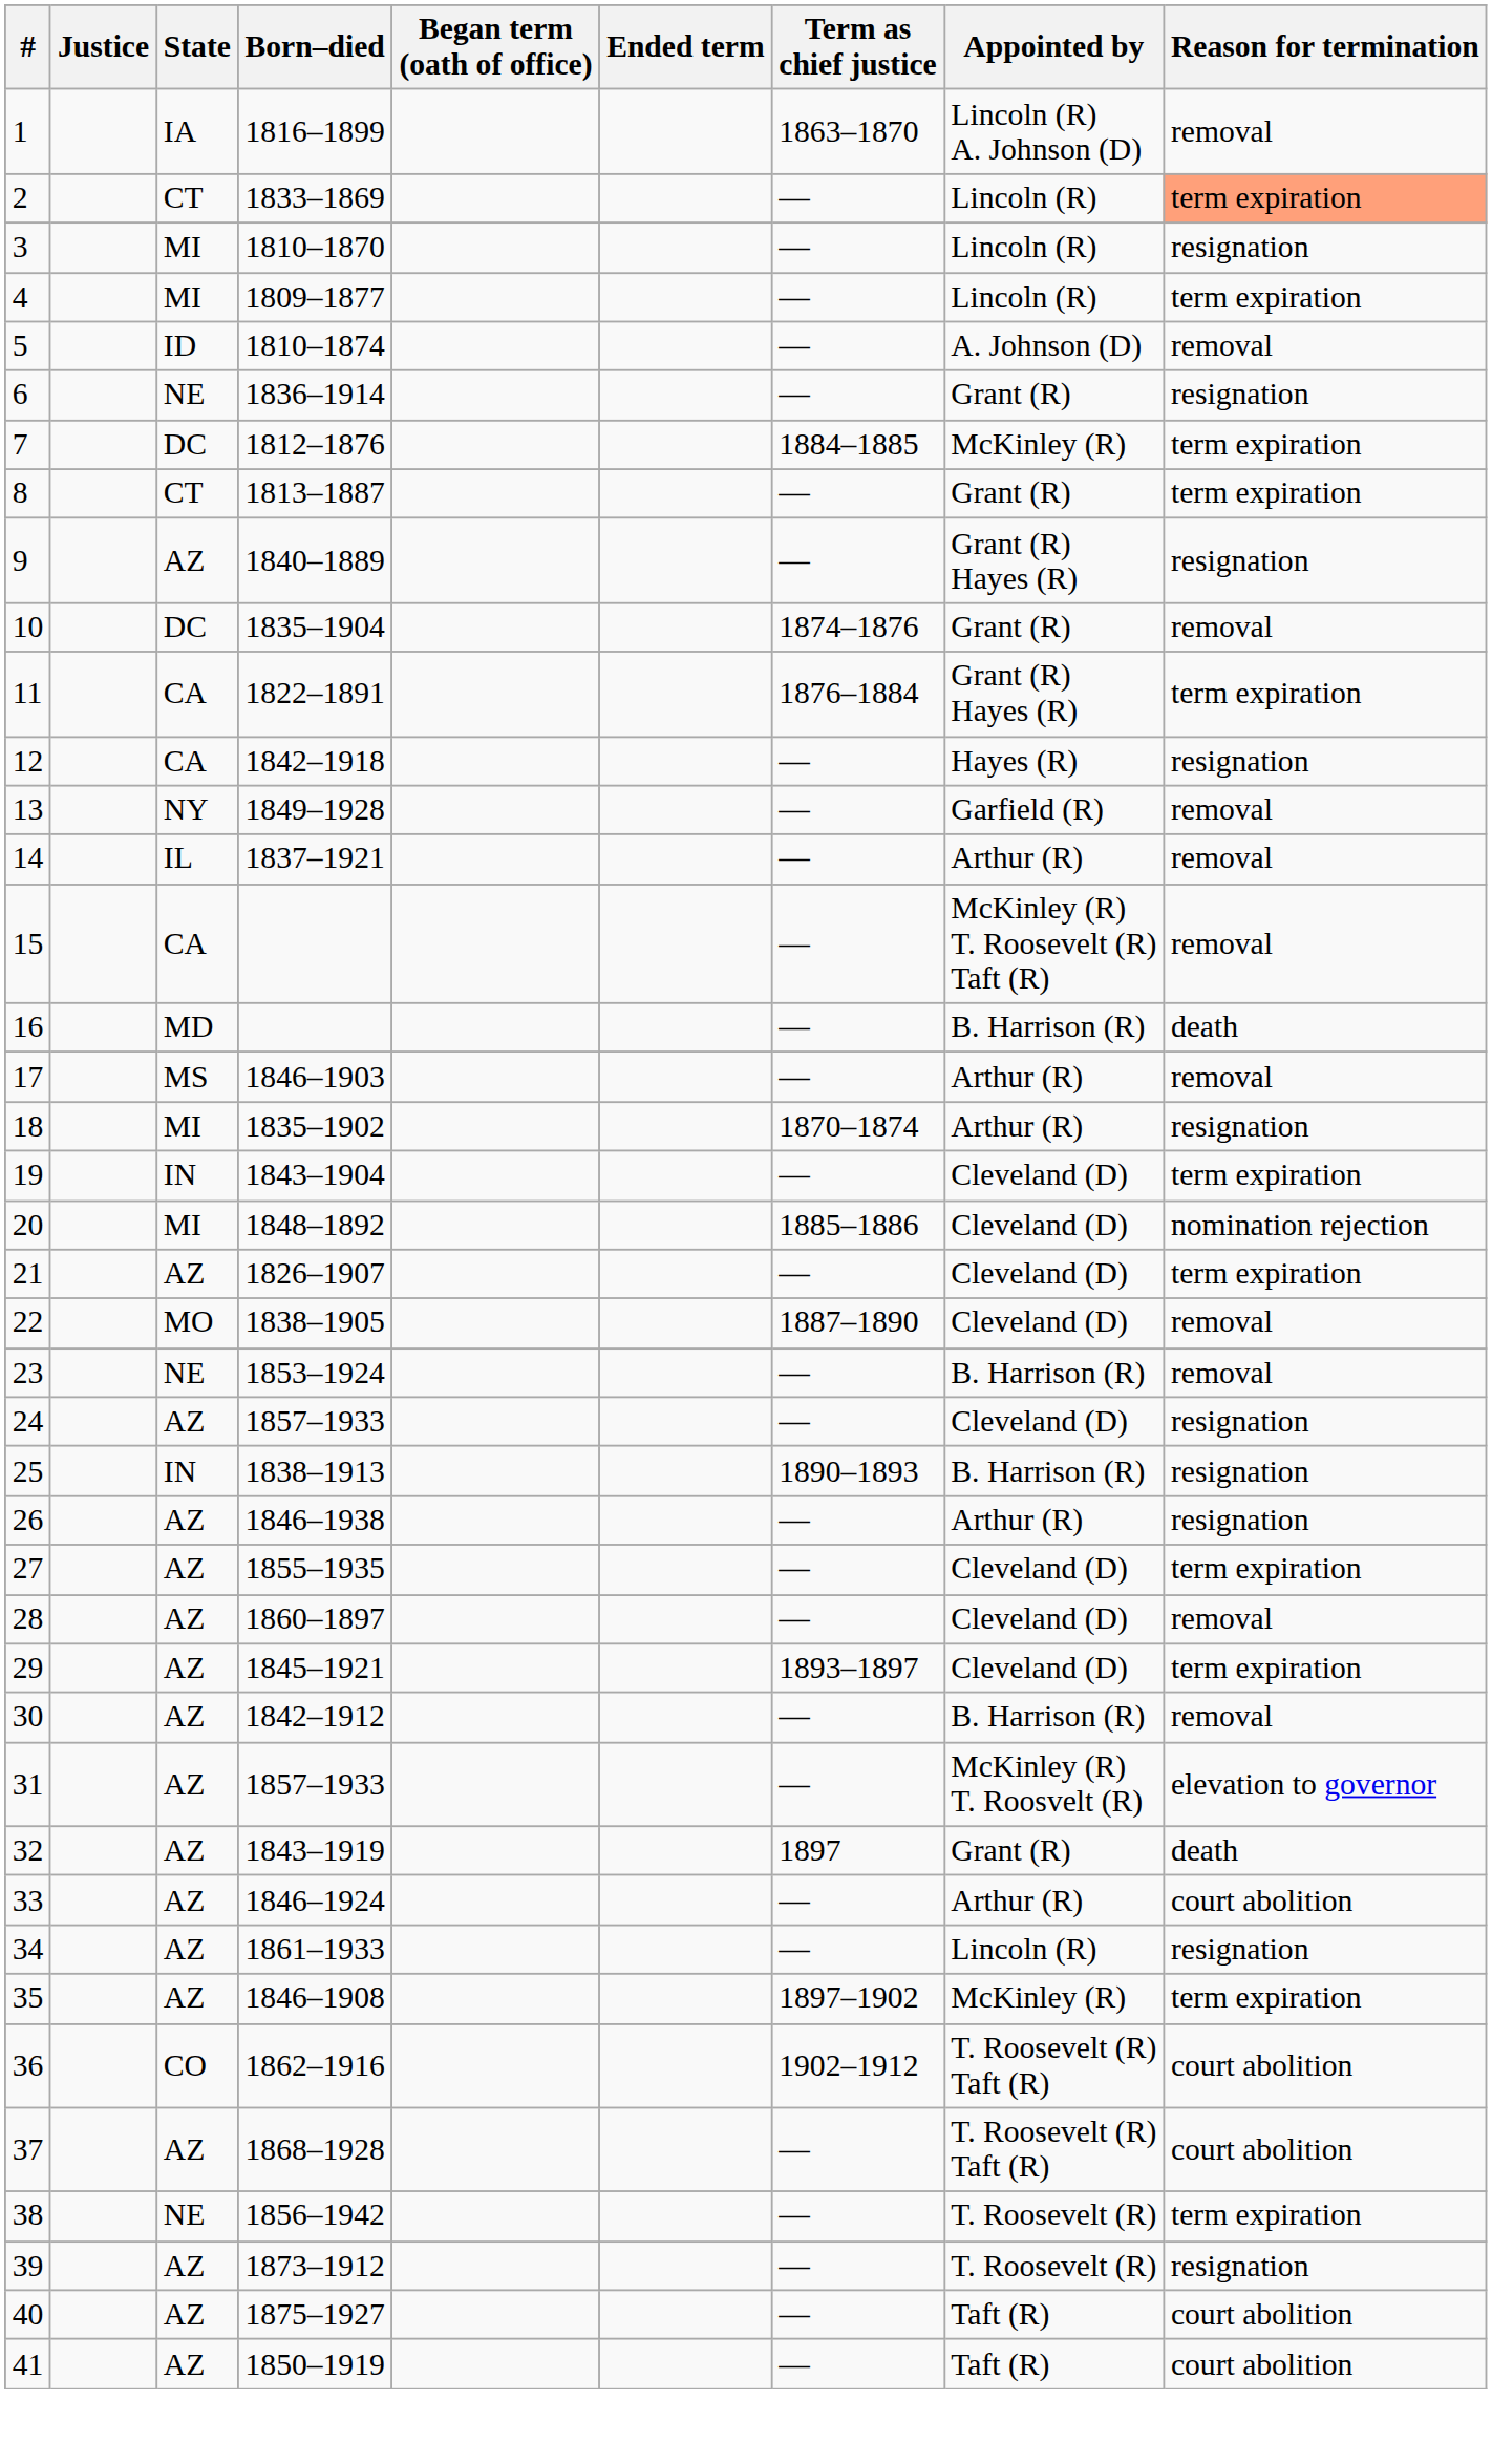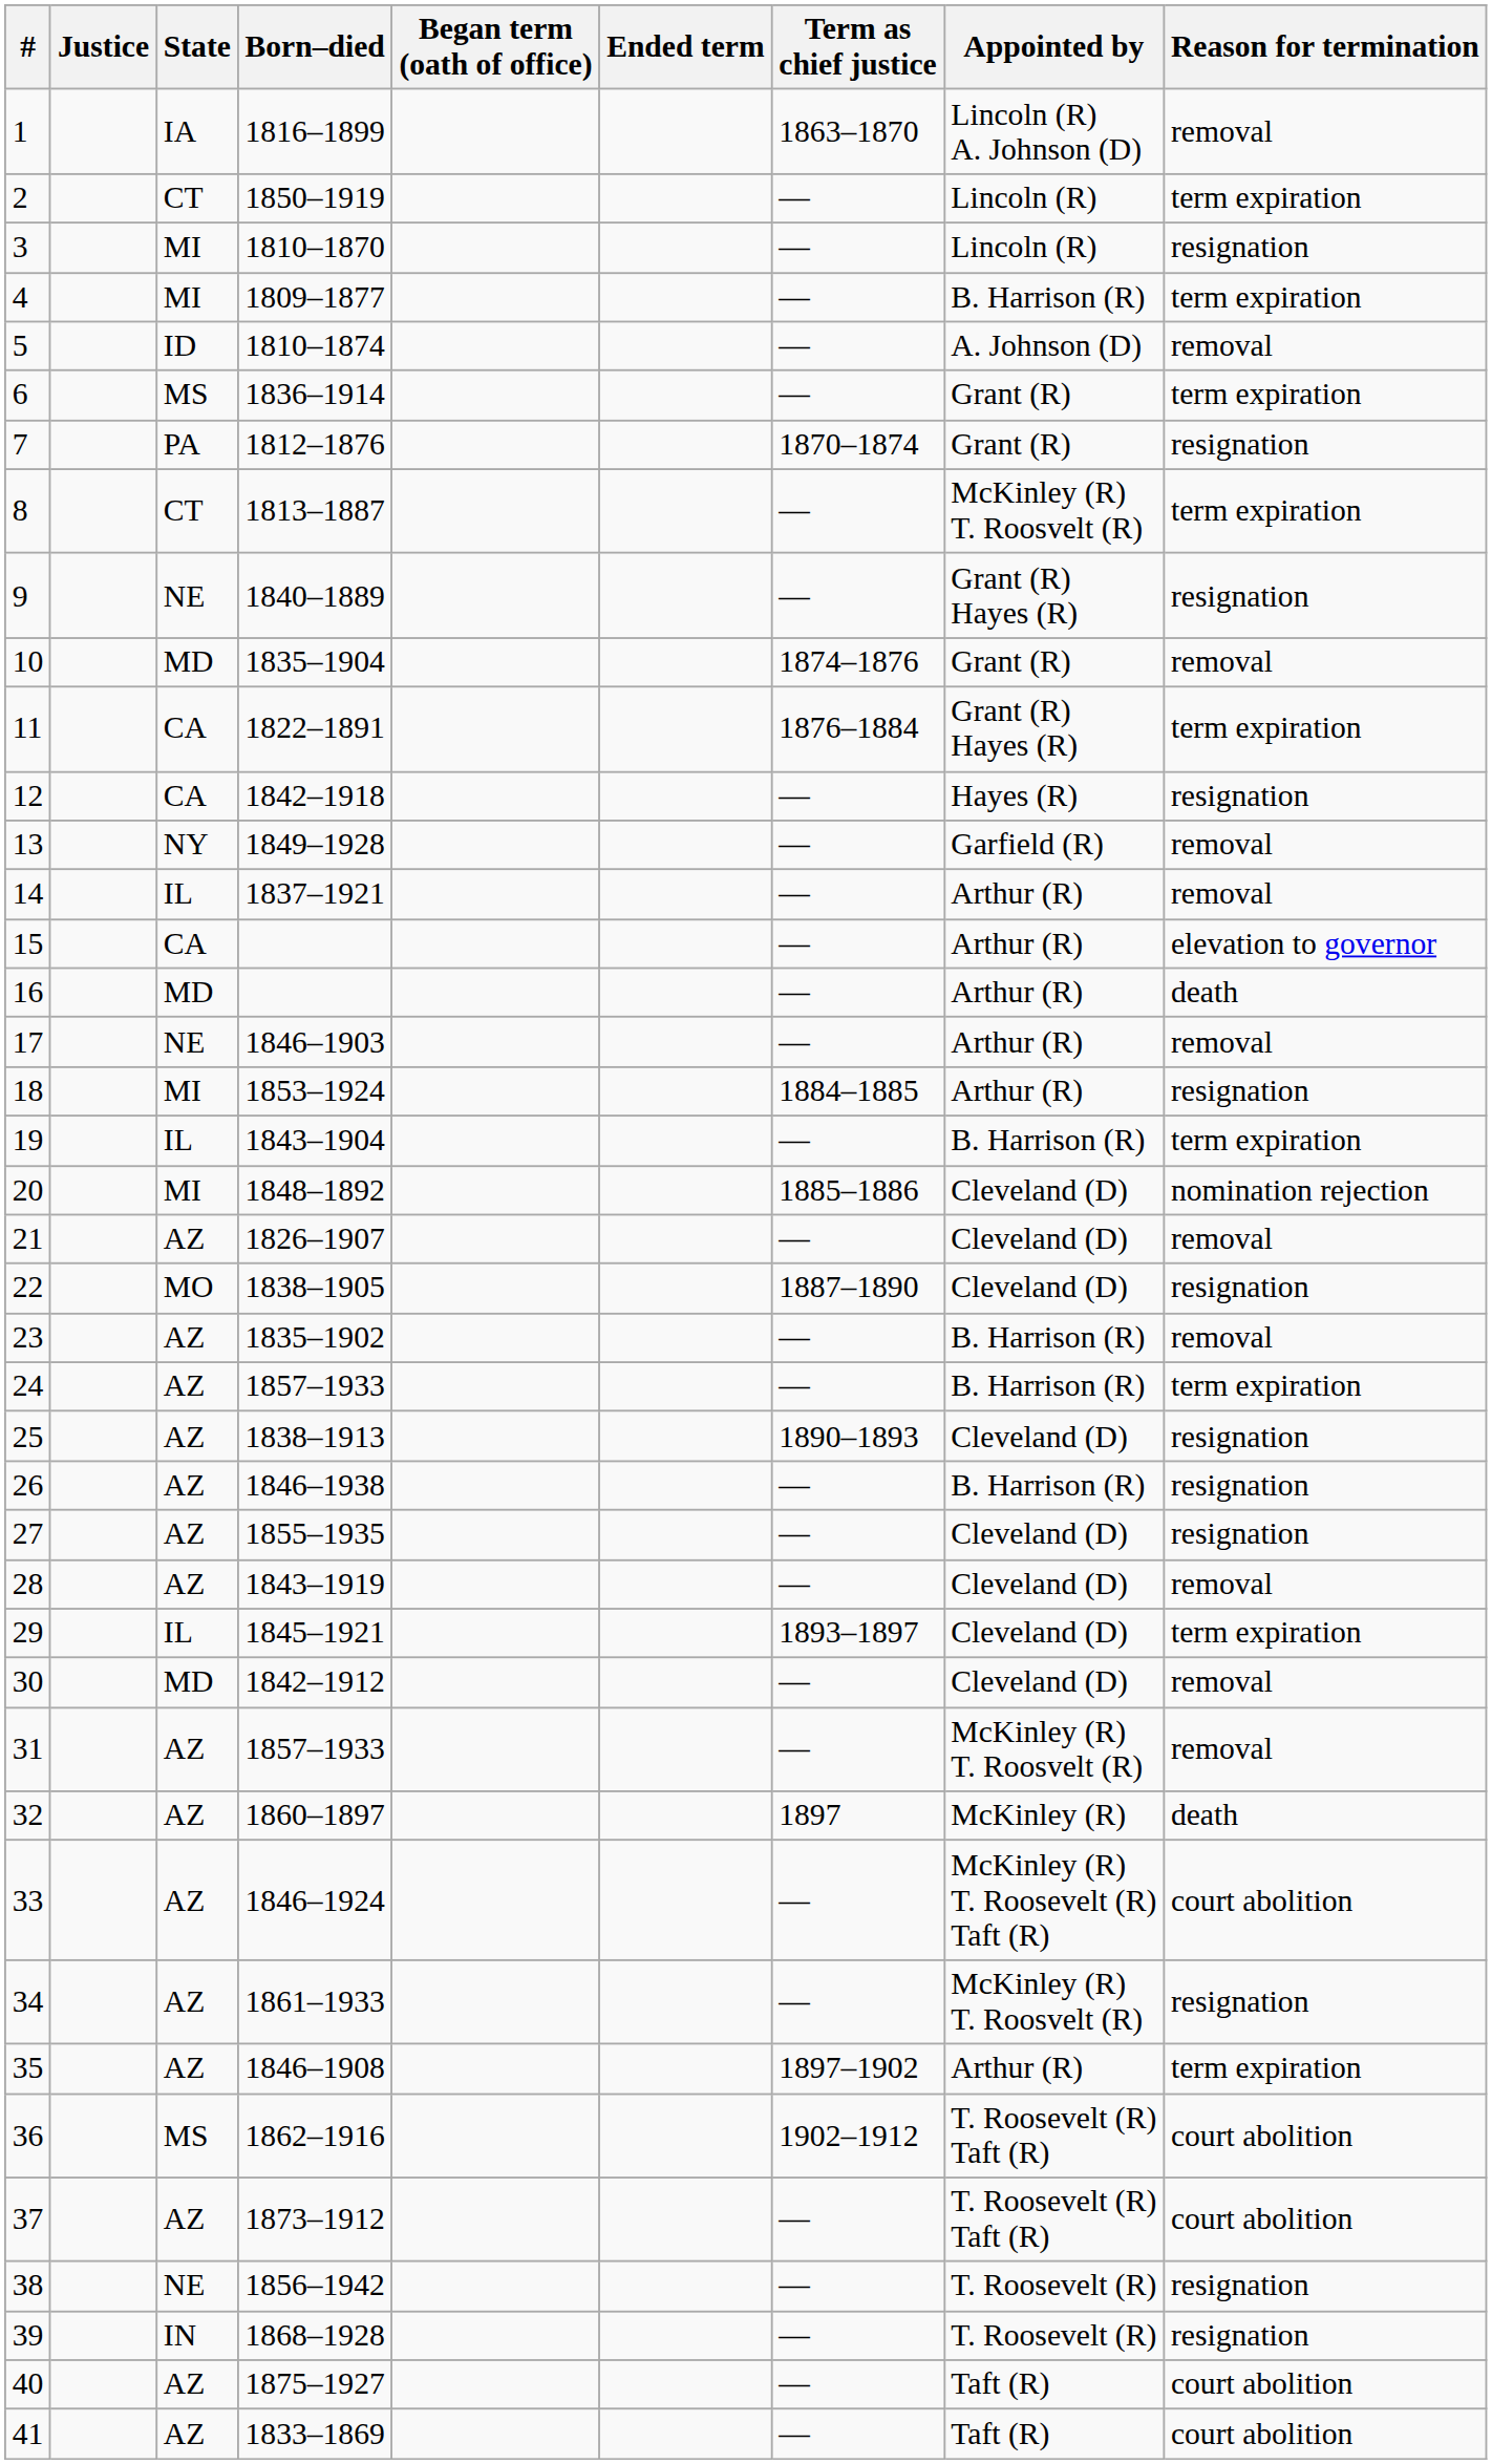2 | Born–died: 1833–1869 -> 1850–1919
2 | Reason for termination: lightsalmon background -> no background
4 | Appointed by: Lincoln (R) -> B. Harrison (R)
6 | State: NE -> MS
6 | Reason for termination: resignation -> term expiration
7 | State: DC -> PA
7 | Term as chief justice: 1884–1885 -> 1870–1874
7 | Appointed by: McKinley (R) -> Grant (R)
7 | Reason for termination: term expiration -> resignation
8 | Appointed by: Grant (R) -> McKinley (R) T. Roosvelt (R)
9 | State: AZ -> NE
10 | State: DC -> MD
15 | Appointed by: McKinley (R) T. Roosevelt (R) Taft (R) -> Arthur (R)
15 | Reason for termination: removal -> elevation to governor
16 | Appointed by: B. Harrison (R) -> Arthur (R)
17 | State: MS -> NE
18 | Born–died: 1835–1902 -> 1853–1924
18 | Term as chief justice: 1870–1874 -> 1884–1885
19 | State: IN -> IL
19 | Appointed by: Cleveland (D) -> B. Harrison (R)
21 | Reason for termination: term expiration -> removal
22 | Reason for termination: removal -> resignation
23 | State: NE -> AZ
23 | Born–died: 1853–1924 -> 1835–1902
24 | Appointed by: Cleveland (D) -> B. Harrison (R)
24 | Reason for termination: resignation -> term expiration
25 | State: IN -> AZ
25 | Appointed by: B. Harrison (R) -> Cleveland (D)
26 | Appointed by: Arthur (R) -> B. Harrison (R)
27 | Reason for termination: term expiration -> resignation
28 | Born–died: 1860–1897 -> 1843–1919
29 | State: AZ -> IL
30 | State: AZ -> MD
30 | Appointed by: B. Harrison (R) -> Cleveland (D)
31 | Reason for termination: elevation to governor -> removal
32 | Born–died: 1843–1919 -> 1860–1897
32 | Appointed by: Grant (R) -> McKinley (R)
33 | Appointed by: Arthur (R) -> McKinley (R) T. Roosevelt (R) Taft (R)
34 | Appointed by: Lincoln (R) -> McKinley (R) T. Roosvelt (R)
35 | Appointed by: McKinley (R) -> Arthur (R)
36 | State: CO -> MS
37 | Born–died: 1868–1928 -> 1873–1912
38 | Reason for termination: term expiration -> resignation
39 | State: AZ -> IN
39 | Born–died: 1873–1912 -> 1868–1928
41 | Born–died: 1850–1919 -> 1833–1869
